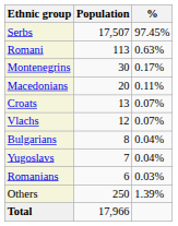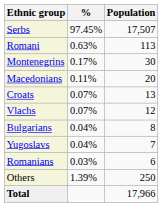columns swapped: Population <-> %
